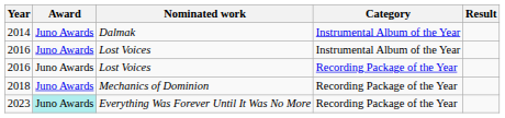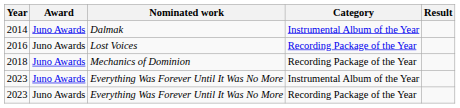- row: 2016 | Juno Awards | Lost Voices | Instrumental Album of the Year
+ row: 2023 | Juno Awards | Everything Was Forever Until It Was No More | Instrumental Album of the Year
2023 / Recording Package of the Year | Award: paleturquoise background -> no background
